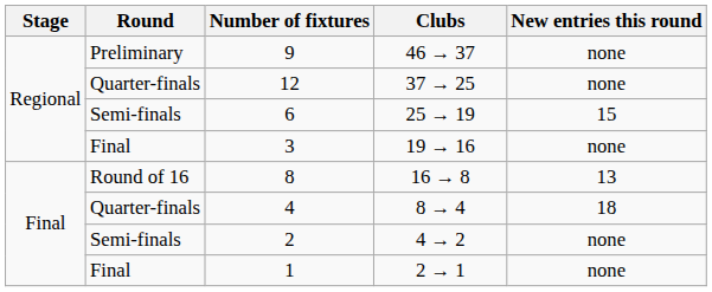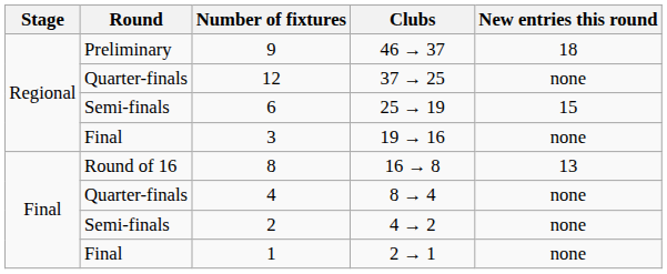9 | New entries this round: none -> 18
4 | New entries this round: 18 -> none
